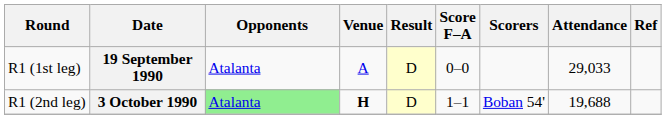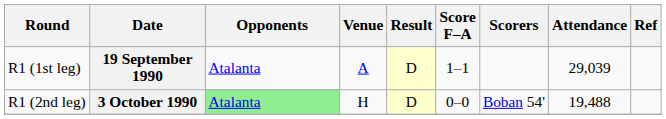19 September 1990 | Score F–A: 0–0 -> 1–1
19 September 1990 | Attendance: 29,033 -> 29,039
3 October 1990 | Venue: bold -> normal
3 October 1990 | Score F–A: 1–1 -> 0–0
3 October 1990 | Attendance: 19,688 -> 19,488
